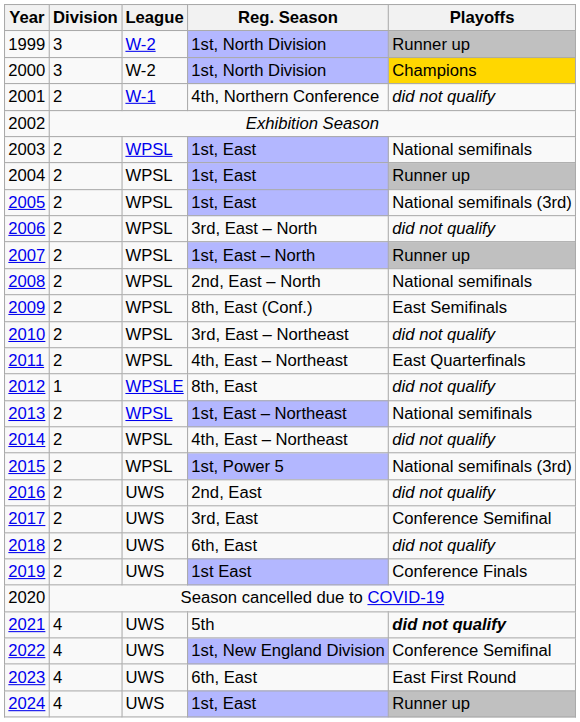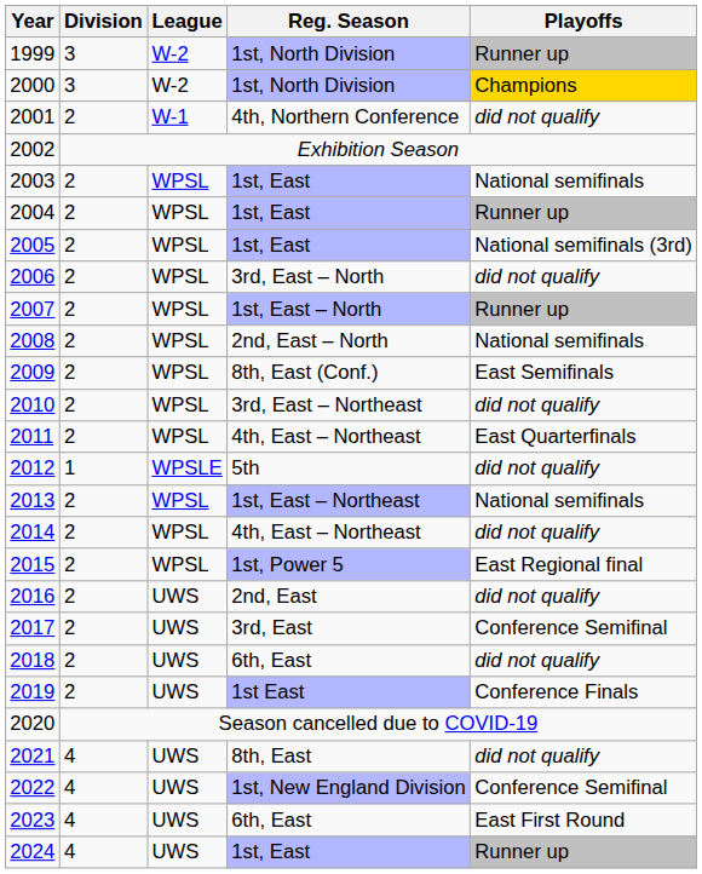2012 | Reg. Season: 8th, East -> 5th
2015 | Playoffs: National semifinals (3rd) -> East Regional final
2021 | Reg. Season: 5th -> 8th, East
2021 | Playoffs: bold -> normal
